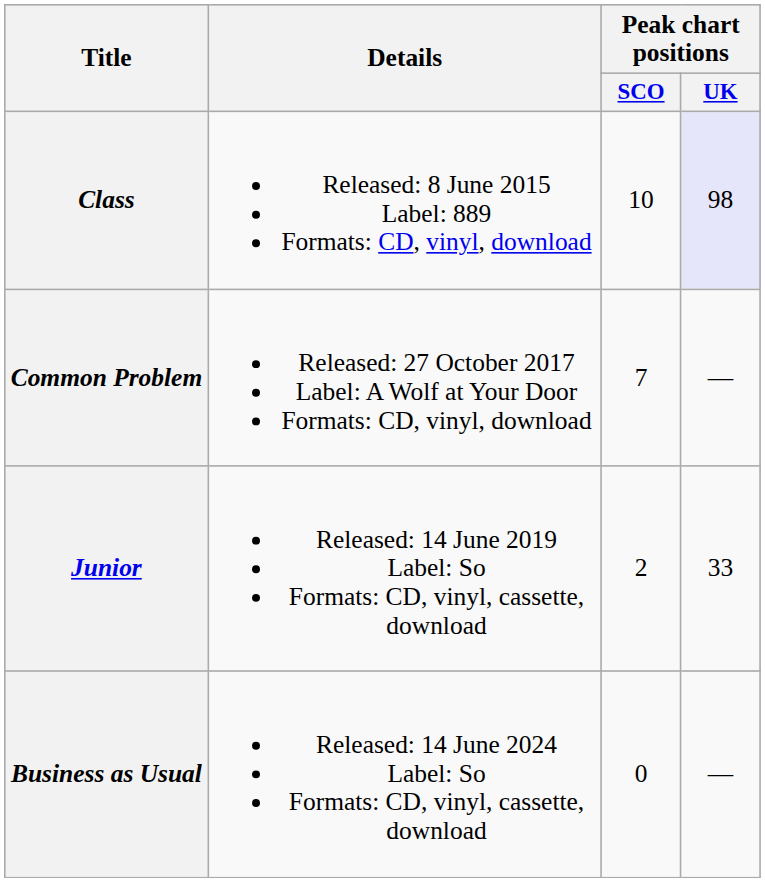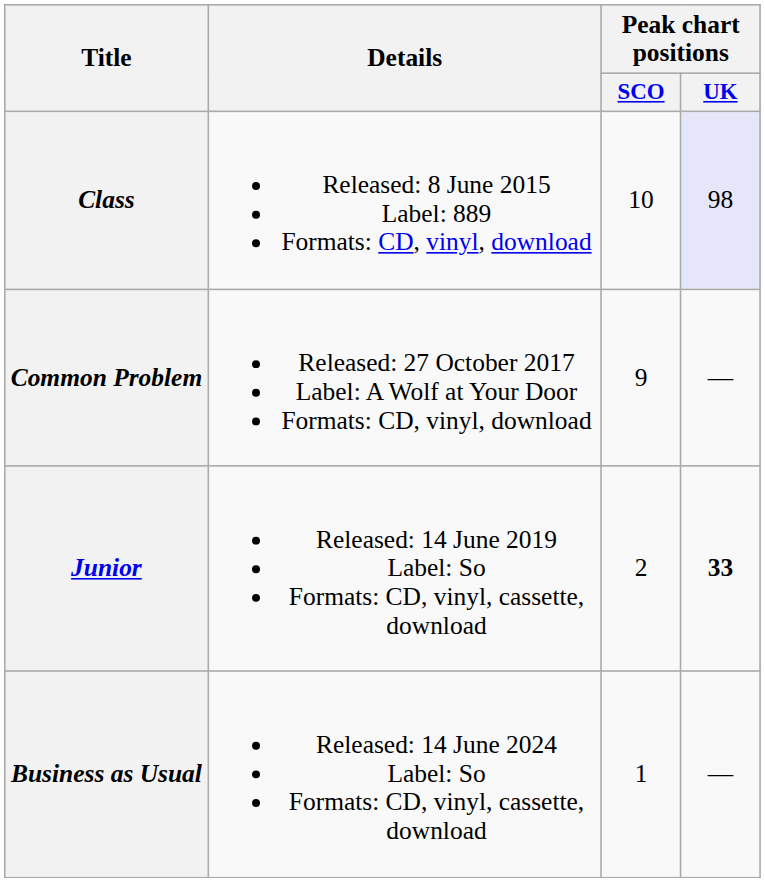Common Problem | Peak chart positions / SCO: 7 -> 9
Junior | Peak chart positions / UK: normal -> bold
Business as Usual | Peak chart positions / SCO: 0 -> 1
